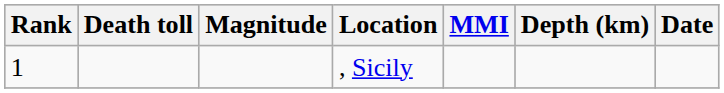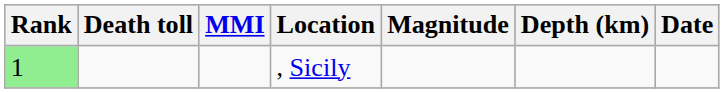columns swapped: Magnitude <-> MMI
, Sicily | Rank: no background -> lightgreen background
